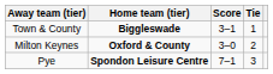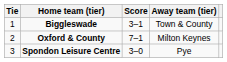columns swapped: Tie <-> Away team (tier)
Oxford & County | Score: 3–0 -> 7–1
Spondon Leisure Centre | Score: 7–1 -> 3–0
